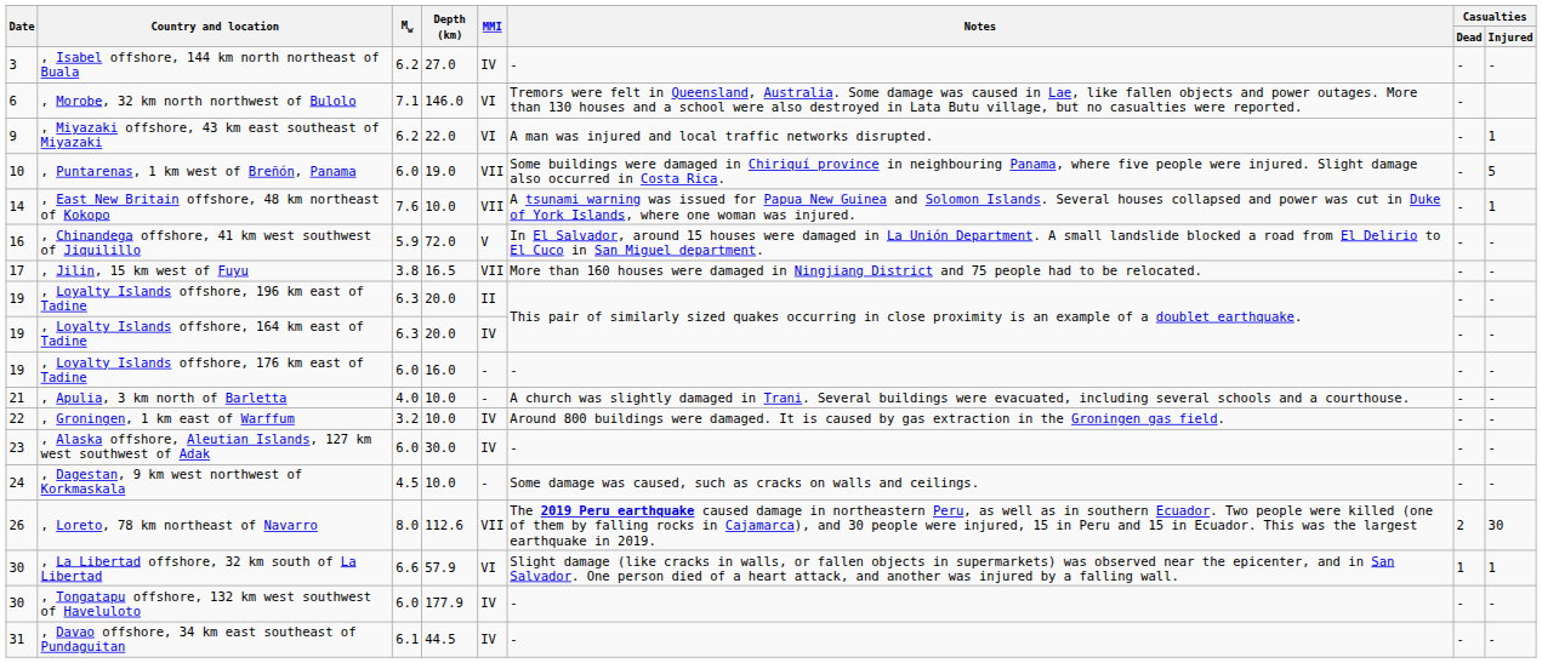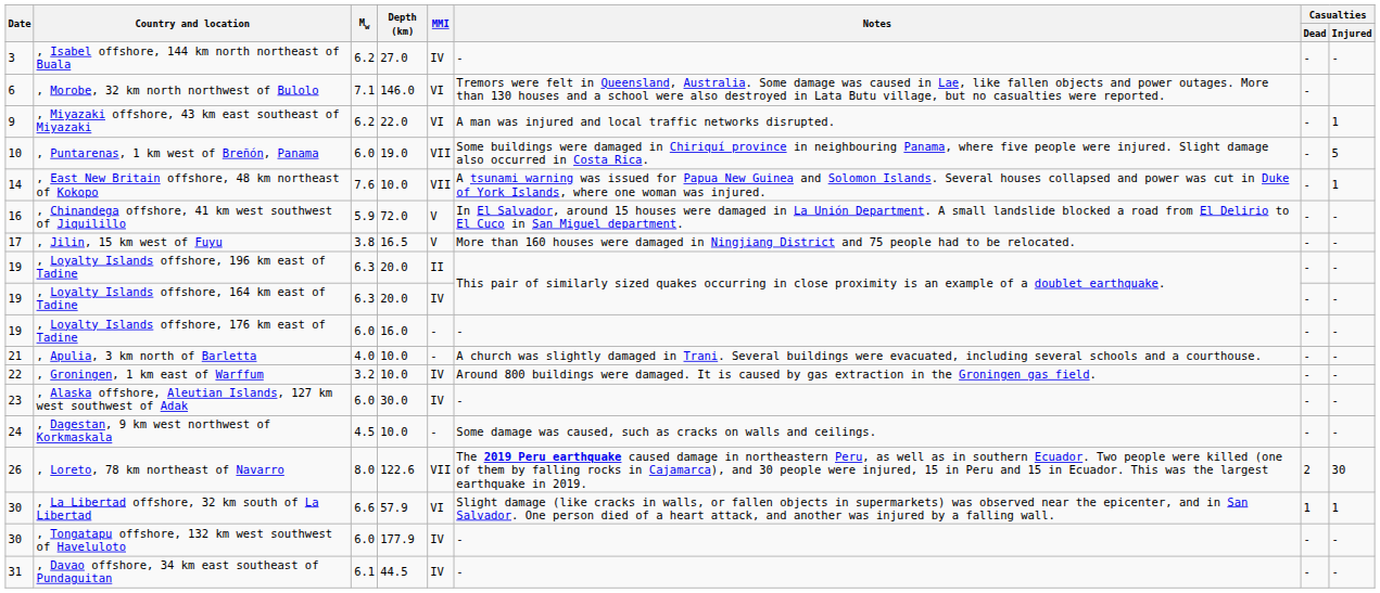, Jilin, 15 km west of Fuyu | MMI: VII -> V
, Loreto, 78 km northeast of Navarro | Depth (km): 112.6 -> 122.6
